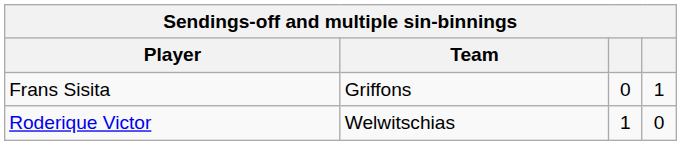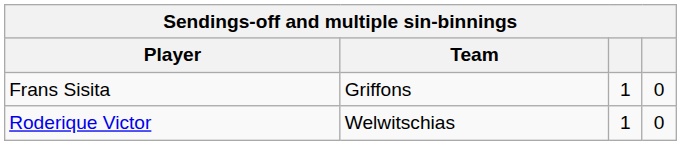Frans Sisita | column 3: 0 -> 1
Frans Sisita | column 4: 1 -> 0
